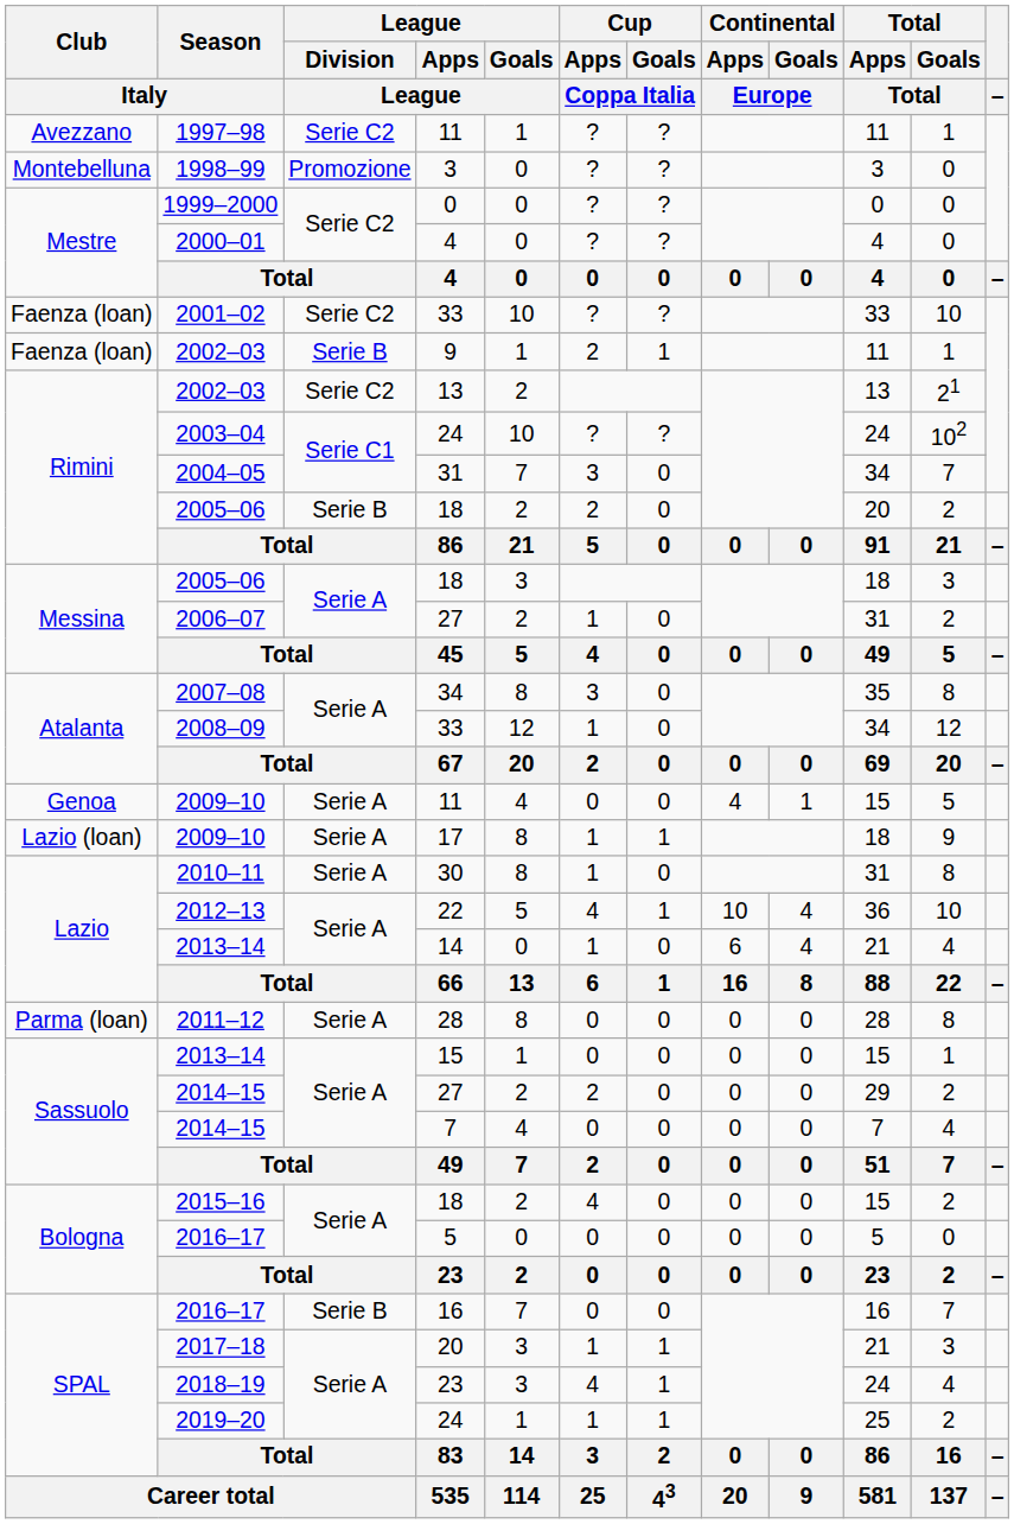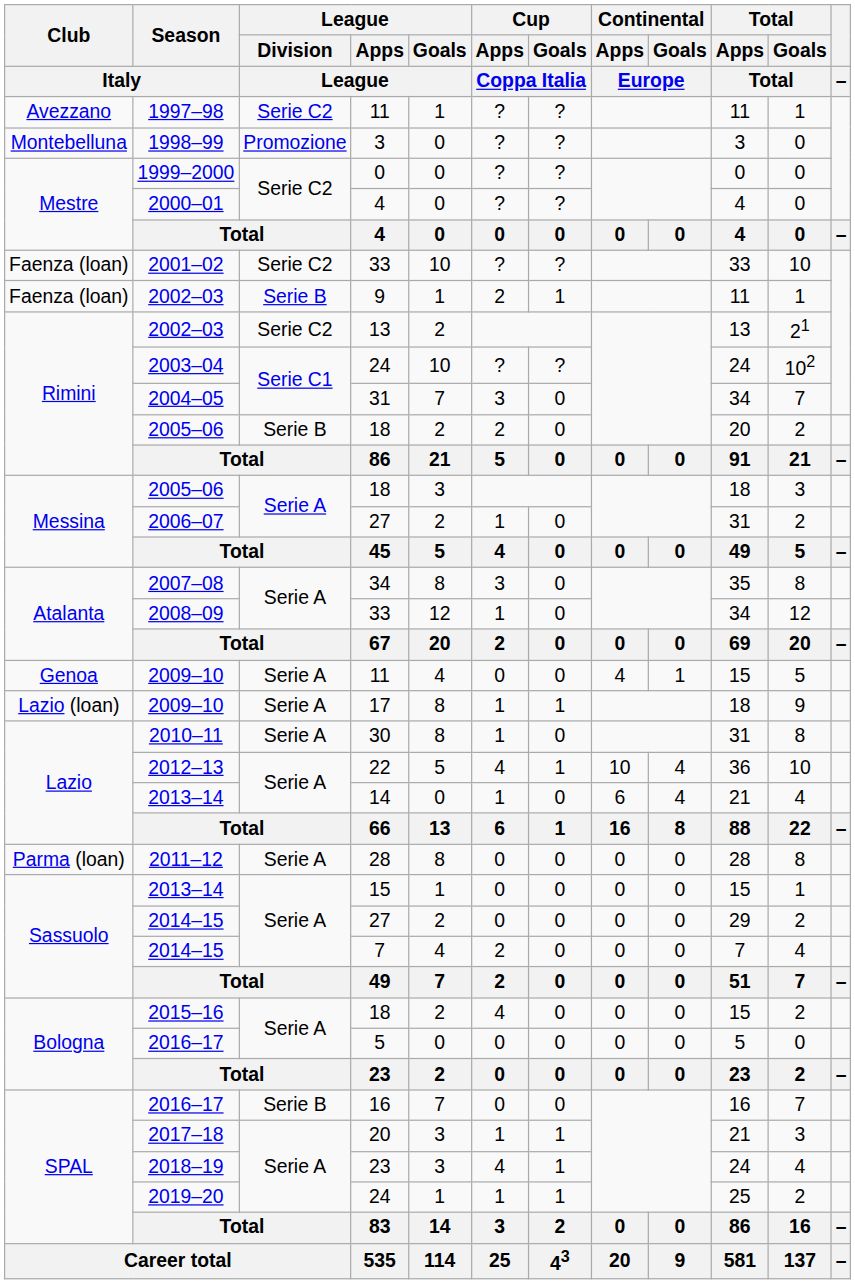2014–15 / 27 | Cup / Apps / Coppa Italia: 2 -> 0
2014–15 / 7 | Cup / Apps / Coppa Italia: 0 -> 2
